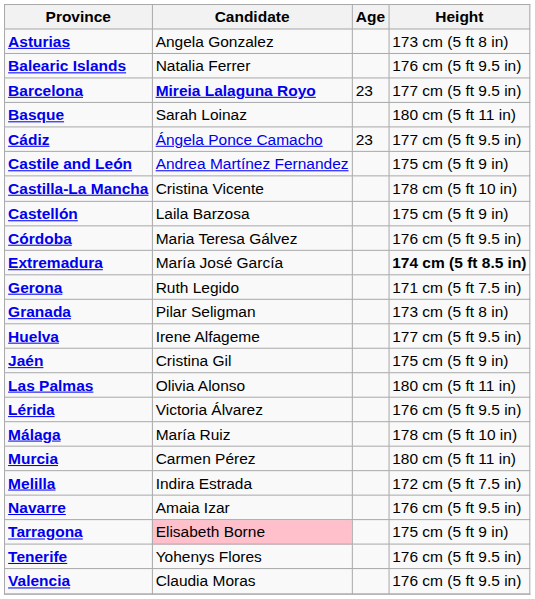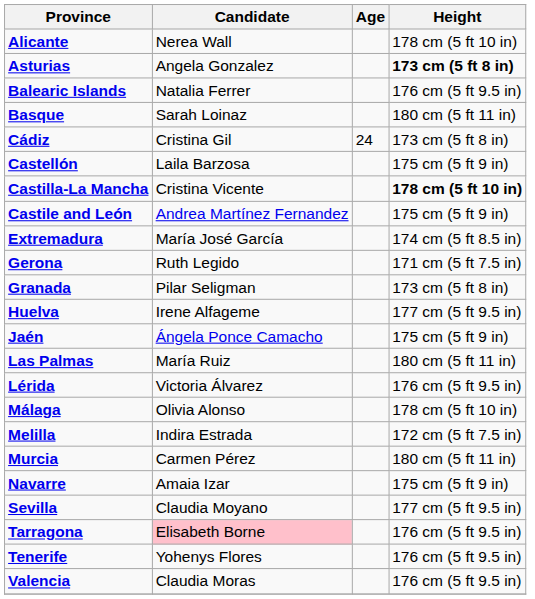+ row: Alicante | Nerea Wall | 178 cm (5 ft 10 in)
Asturias | Height: normal -> bold
- row: Barcelona | Mireia Lalaguna Royo | 23 | 177 cm (5 ft 9.5 in)
Cádiz | Candidate: Ángela Ponce Camacho -> Cristina Gil
Cádiz | Age: 23 -> 24
Cádiz | Height: 177 cm (5 ft 9.5 in) -> 173 cm (5 ft 8 in)
rows swapped: Castellón <-> Castile and León
Castilla-La Mancha | Height: normal -> bold
- row: Córdoba | Maria Teresa Gálvez | 176 cm (5 ft 9.5 in)
Extremadura | Height: bold -> normal
Jaén | Candidate: Cristina Gil -> Ángela Ponce Camacho
Las Palmas | Candidate: Olivia Alonso -> María Ruiz
Málaga | Candidate: María Ruiz -> Olivia Alonso
rows swapped: Melilla <-> Murcia
Navarre | Height: 176 cm (5 ft 9.5 in) -> 175 cm (5 ft 9 in)
+ row: Sevilla | Claudia Moyano | 177 cm (5 ft 9.5 in)
Tarragona | Height: 175 cm (5 ft 9 in) -> 176 cm (5 ft 9.5 in)
